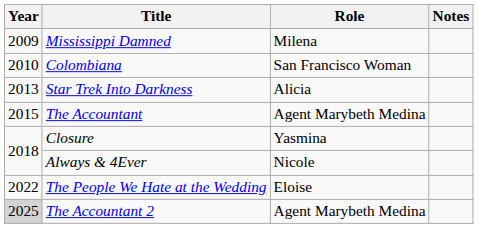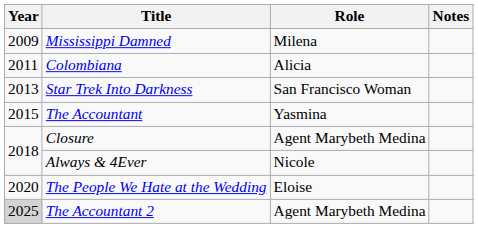Colombiana | Year: 2010 -> 2011
Colombiana | Role: San Francisco Woman -> Alicia
Star Trek Into Darkness | Role: Alicia -> San Francisco Woman
The Accountant | Role: Agent Marybeth Medina -> Yasmina
Closure | Role: Yasmina -> Agent Marybeth Medina
The People We Hate at the Wedding | Year: 2022 -> 2020
